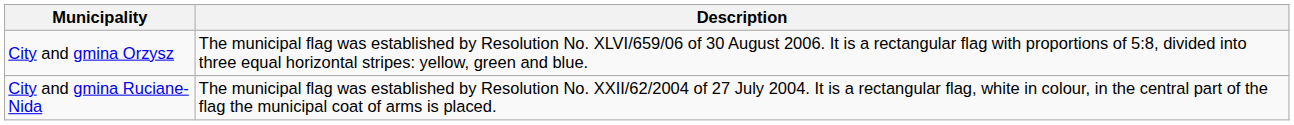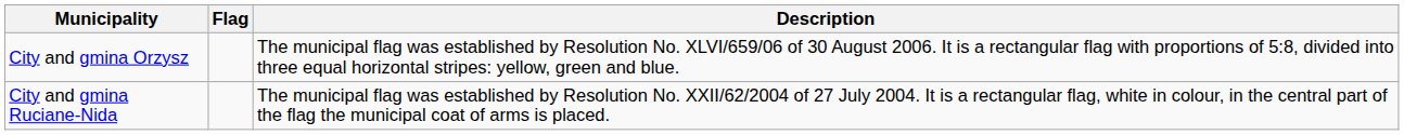+ column: Flag
